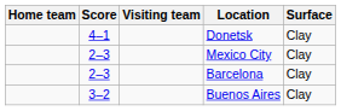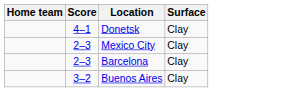- column: Visiting team
